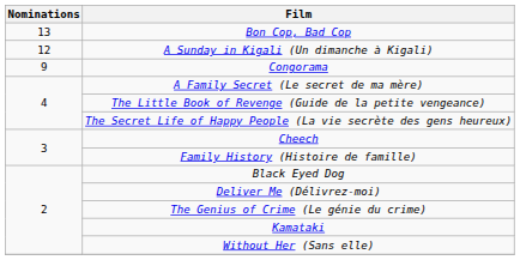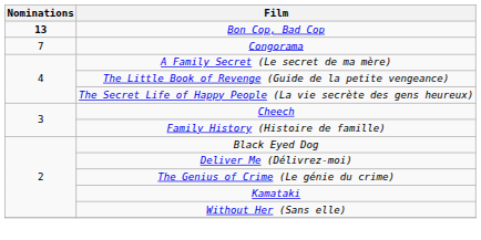Bon Cop, Bad Cop | Nominations: normal -> bold
- row: 12 | A Sunday in Kigali (Un dimanche à Kigali)
Congorama | Nominations: 9 -> 7
